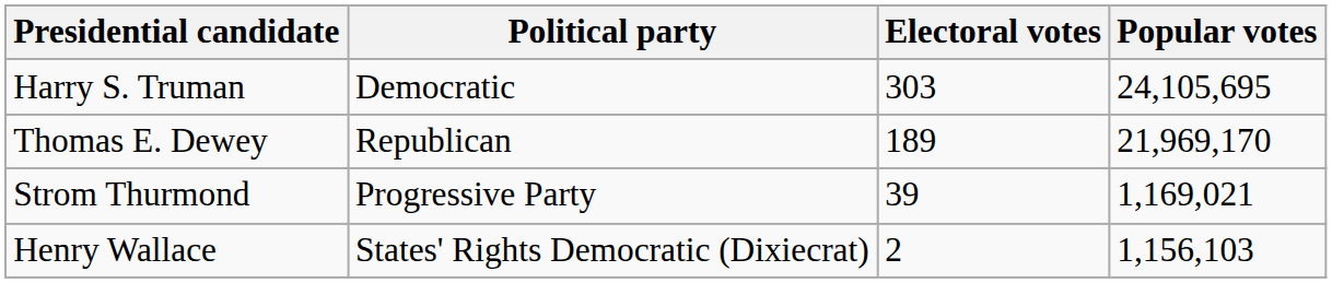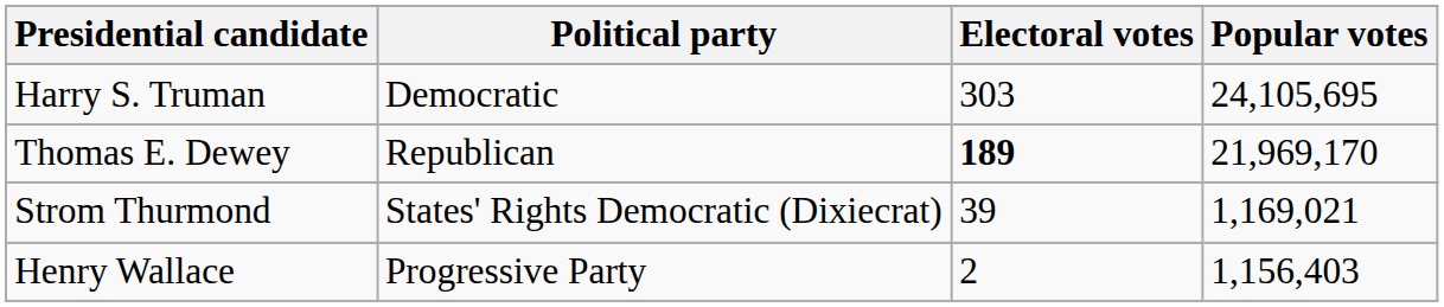Thomas E. Dewey | Electoral votes: normal -> bold
Strom Thurmond | Political party: Progressive Party -> States' Rights Democratic (Dixiecrat)
Henry Wallace | Political party: States' Rights Democratic (Dixiecrat) -> Progressive Party
Henry Wallace | Popular votes: 1,156,103 -> 1,156,403
